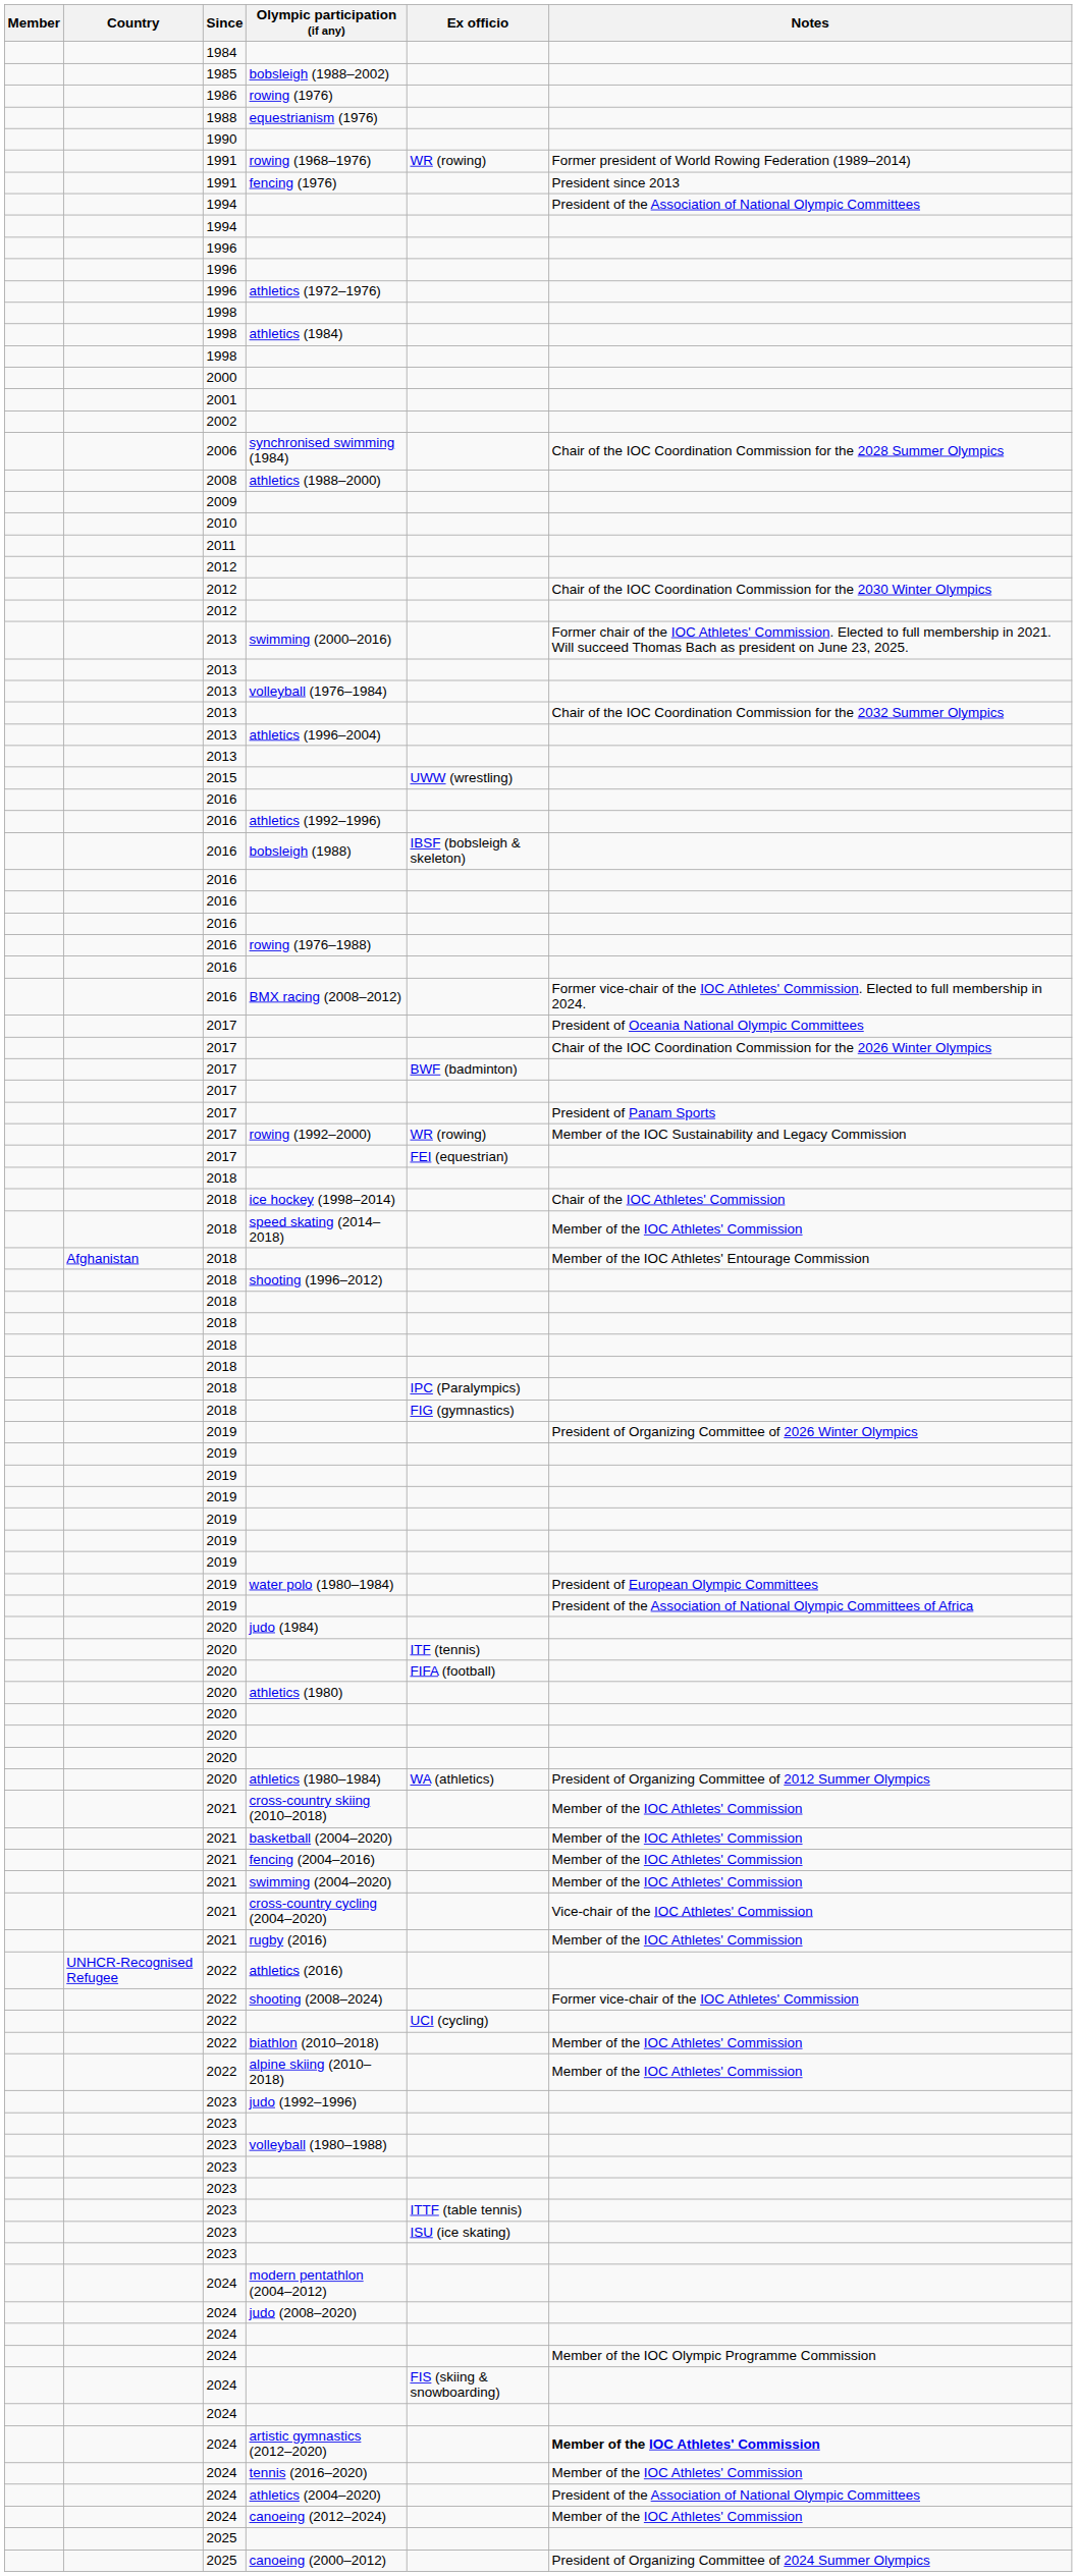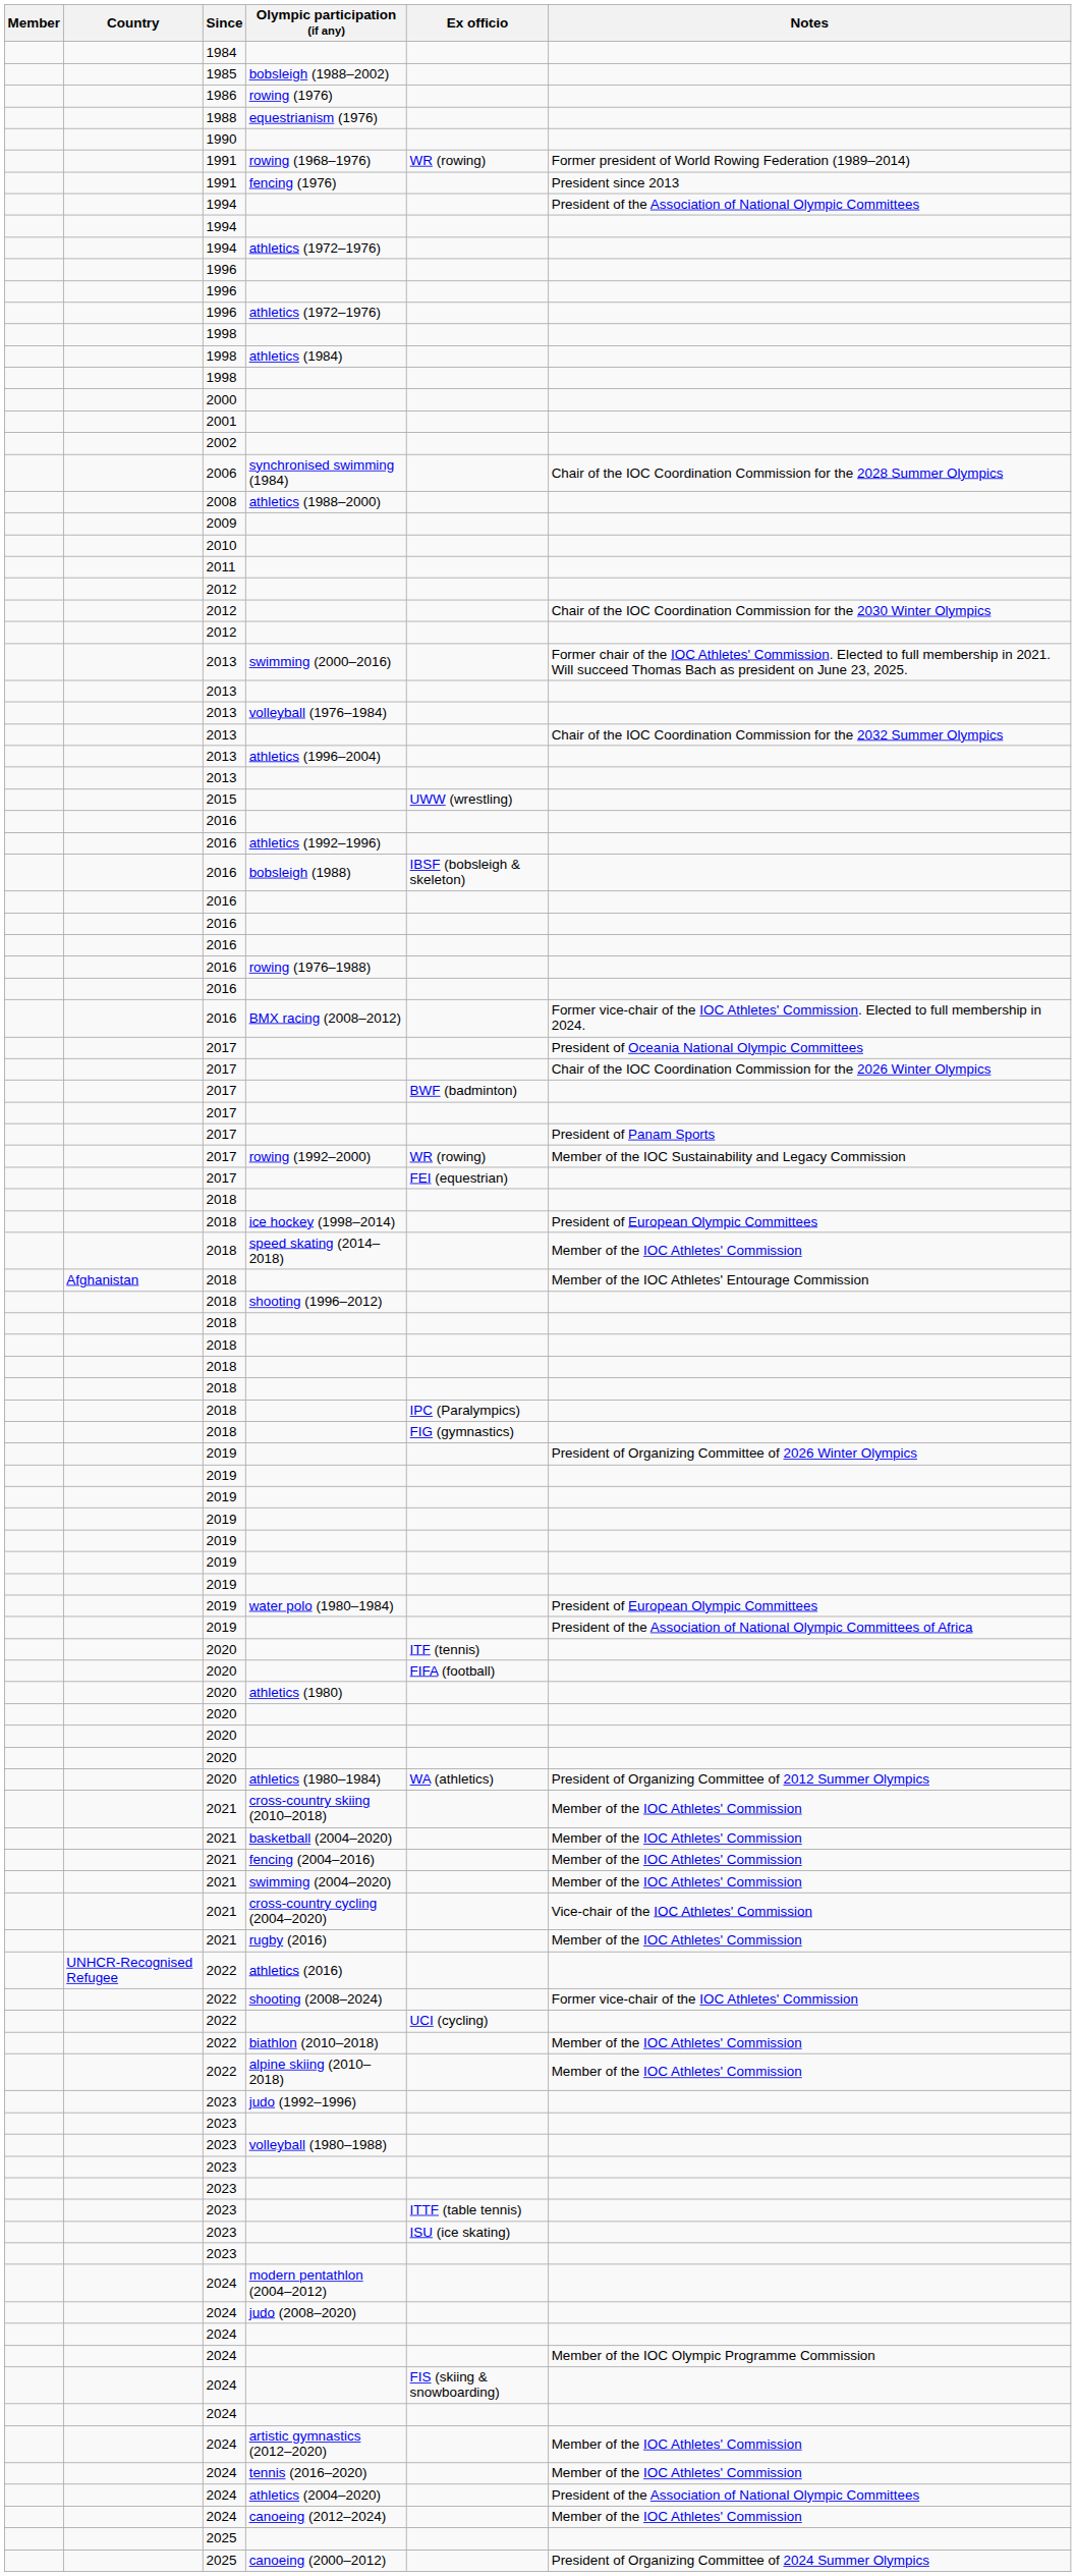+ row: 1994 | athletics (1972–1976)
ice hockey (1998–2014) | Notes: Chair of the IOC Athletes' Commission -> President of European Olympic Committees
- row: 2020 | judo (1984)
artistic gymnastics (2012–2020) | Notes: bold -> normal
